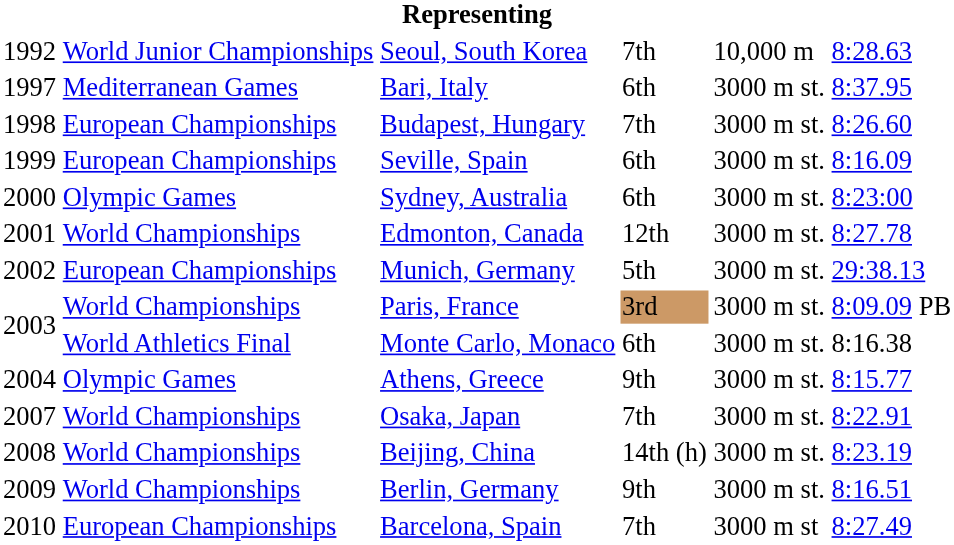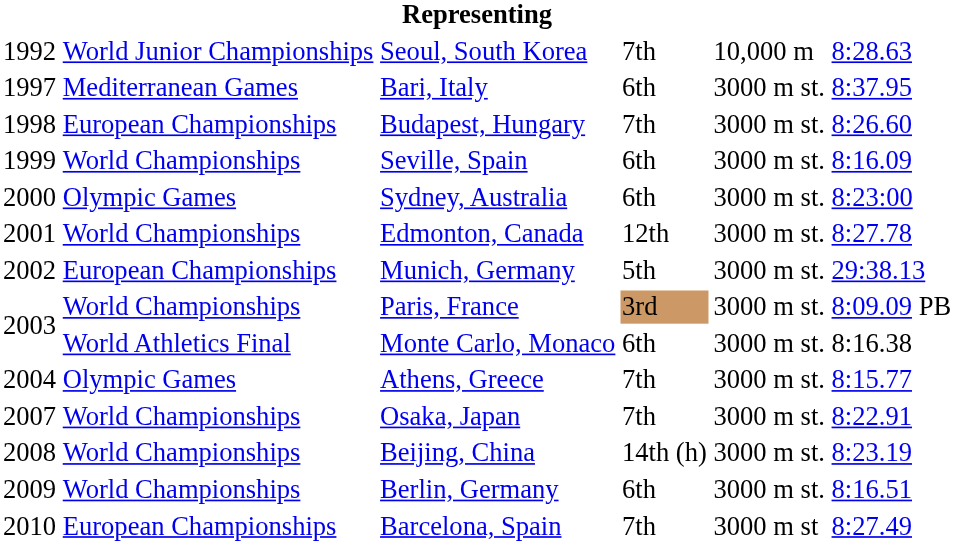Seville, Spain | column 2: European Championships -> World Championships
Athens, Greece | column 4: 9th -> 7th
Berlin, Germany | column 4: 9th -> 6th
